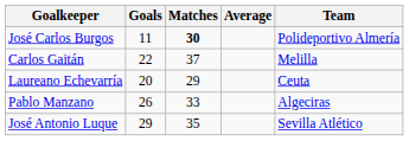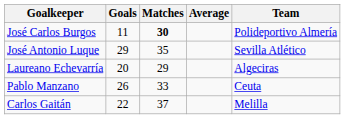rows swapped: Carlos Gaitán <-> José Antonio Luque
Laureano Echevarría | Team: Ceuta -> Algeciras
Pablo Manzano | Team: Algeciras -> Ceuta
